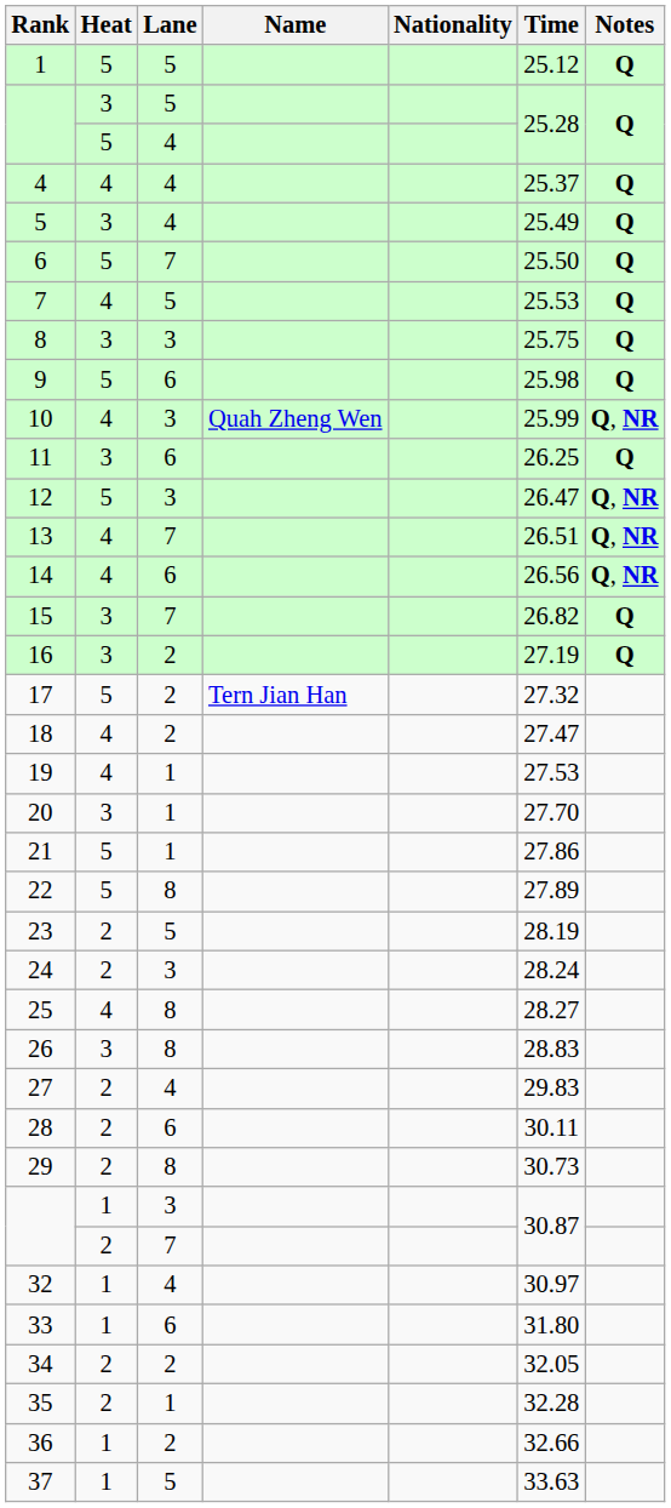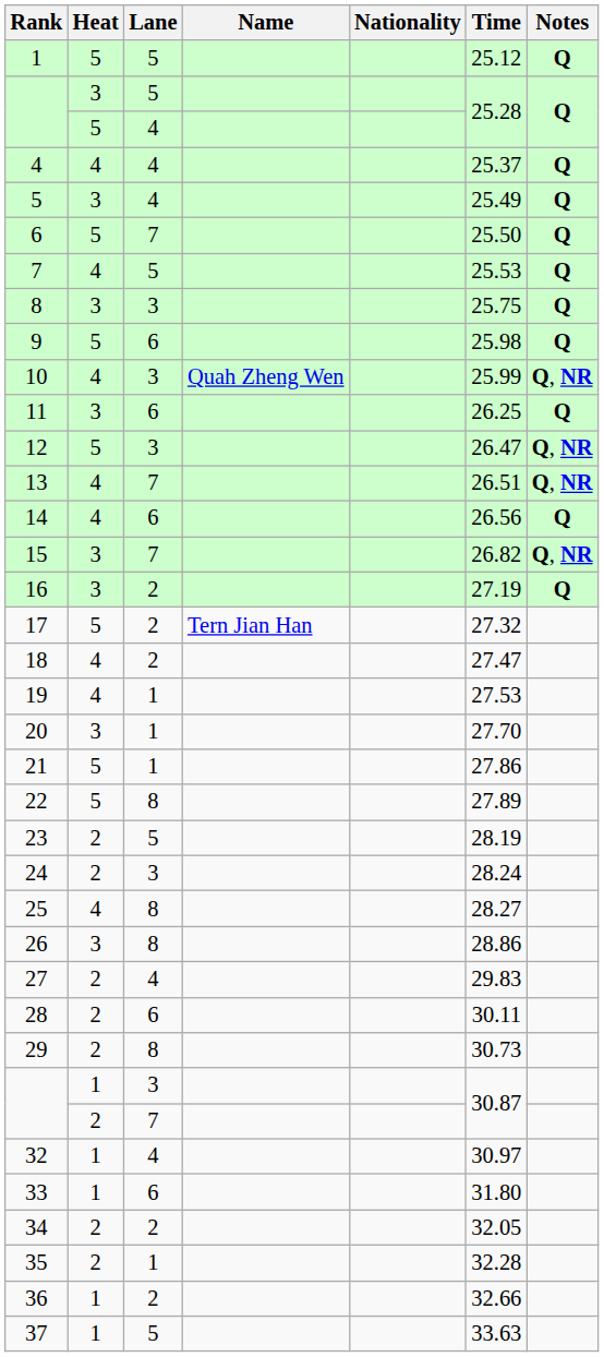14 | Notes: Q, NR -> Q
15 | Notes: Q -> Q, NR
26 | Time: 28.83 -> 28.86
